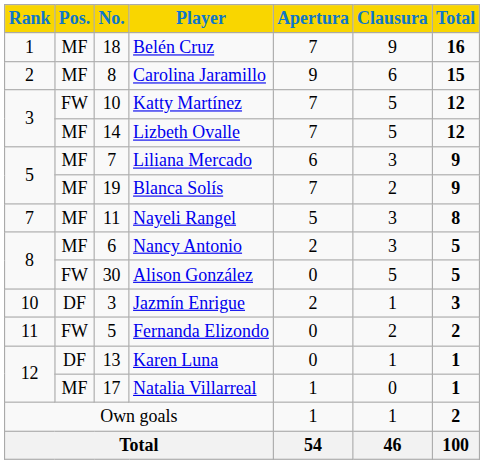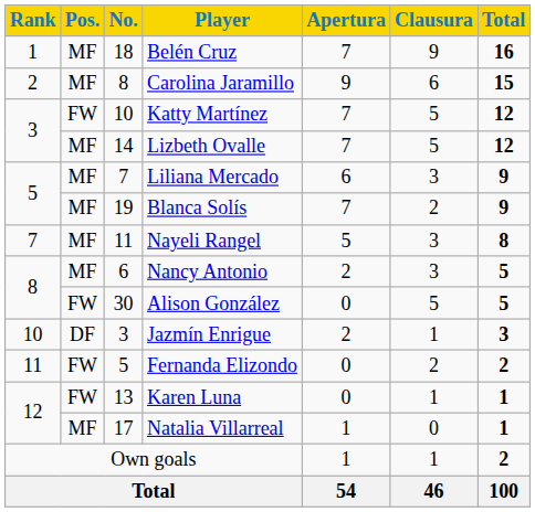Karen Luna | Pos.: DF -> FW
